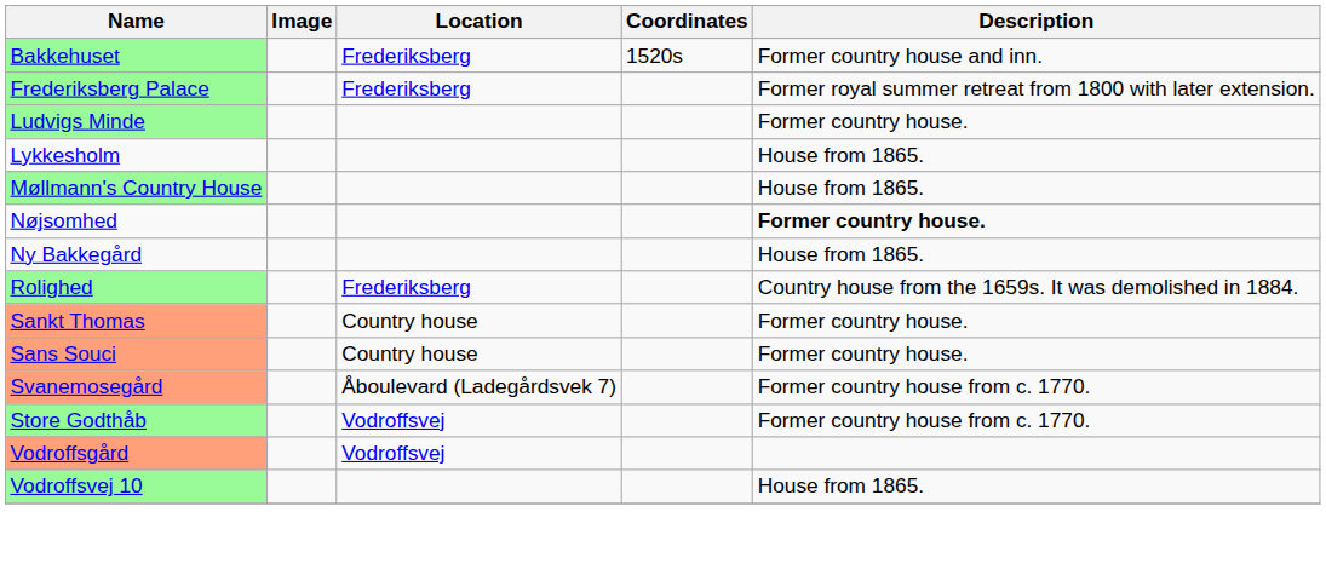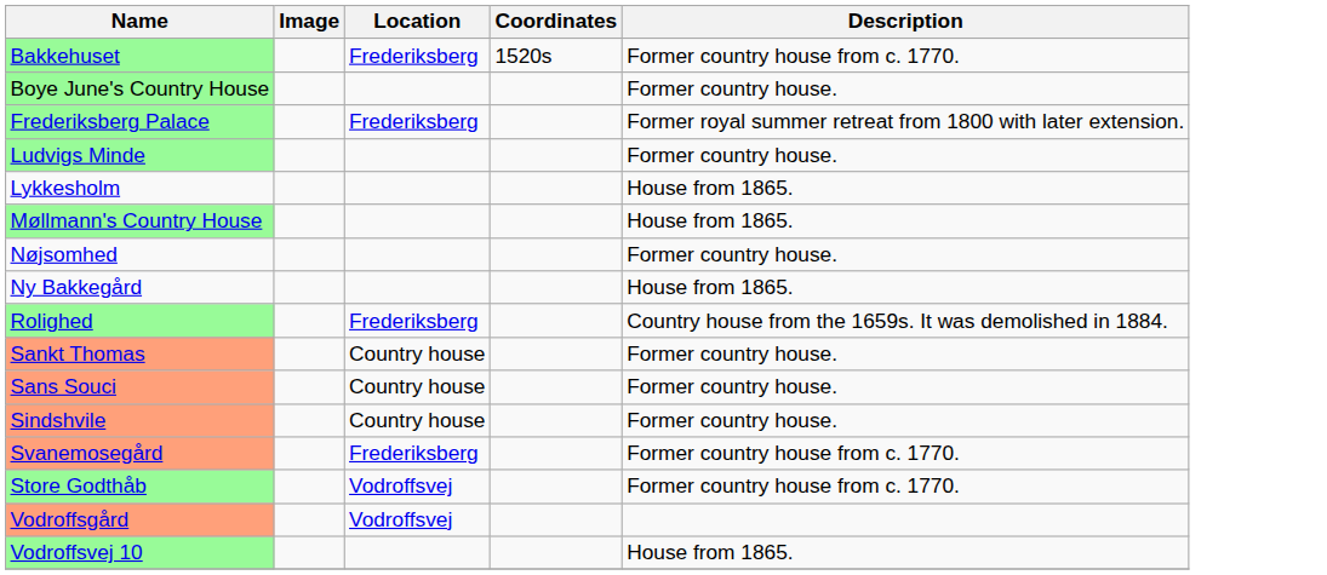Bakkehuset | Description: Former country house and inn. -> Former country house from c. 1770.
+ row: Boye June's Country House | Former country house.
Nøjsomhed | Description: bold -> normal
+ row: Sindshvile | Country house | Former country house.
Svanemosegård | Location: Åboulevard (Ladegårdsvek 7) -> Frederiksberg
